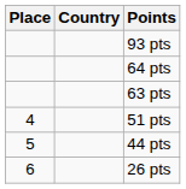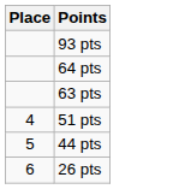- column: Country
